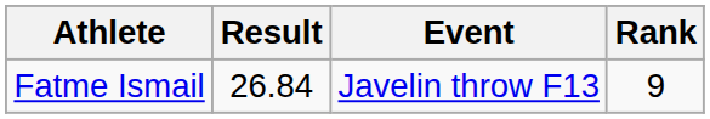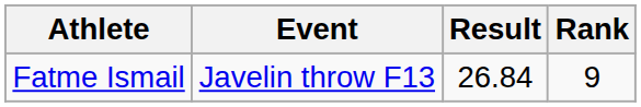columns swapped: Event <-> Result
